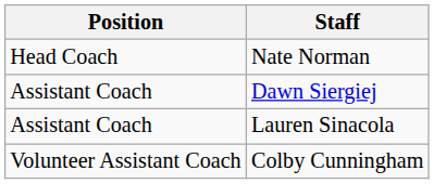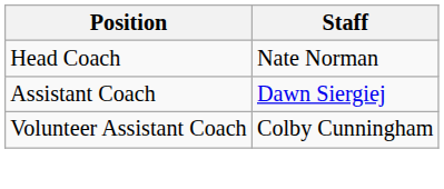- row: Assistant Coach | Lauren Sinacola
